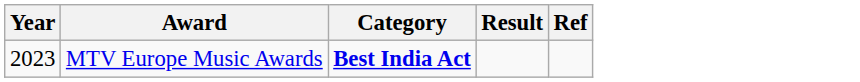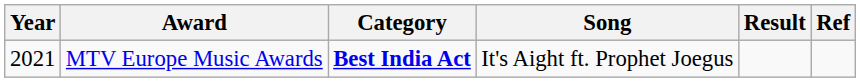+ column: Song | It's Aight ft. Prophet Joegus
MTV Europe Music Awards | Year: 2023 -> 2021
